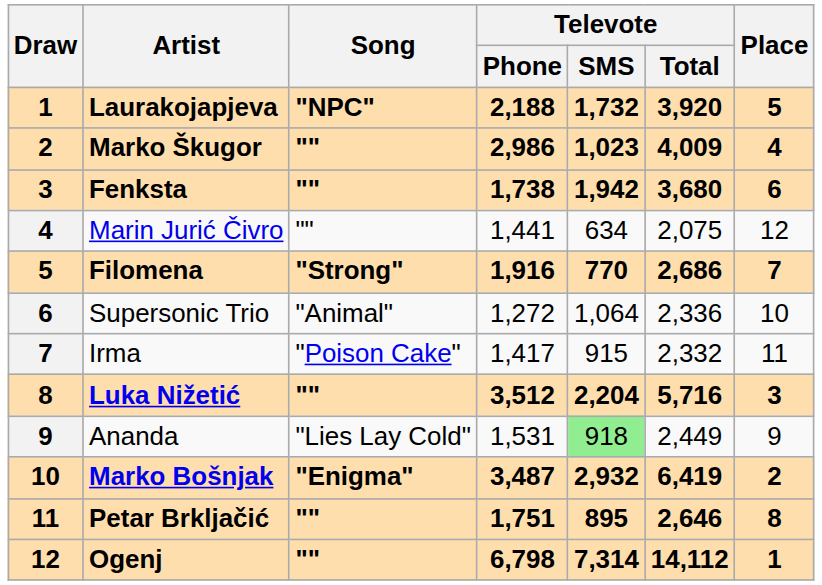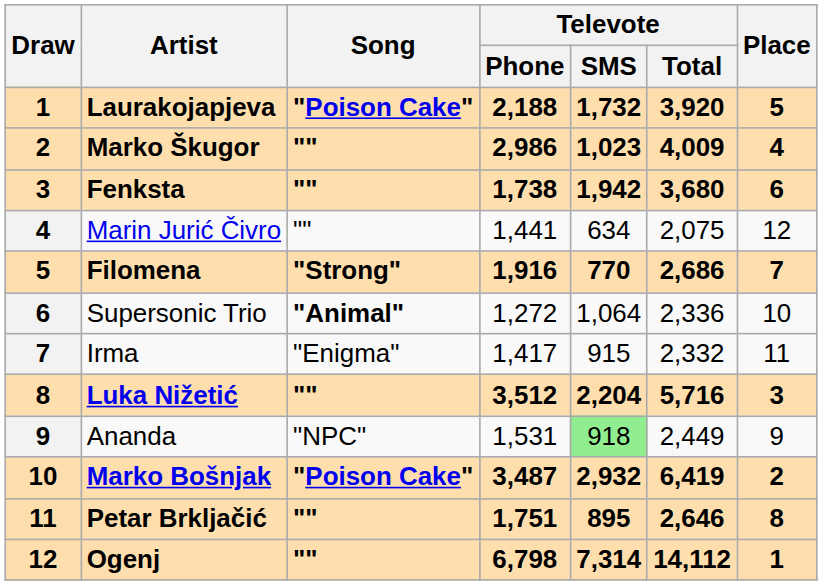Laurakojapjeva | Song: "NPC" -> "Poison Cake"
Supersonic Trio | Song: normal -> bold
Irma | Song: "Poison Cake" -> "Enigma"
Ananda | Song: "Lies Lay Cold" -> "NPC"
Marko Bošnjak | Song: "Enigma" -> "Poison Cake"
